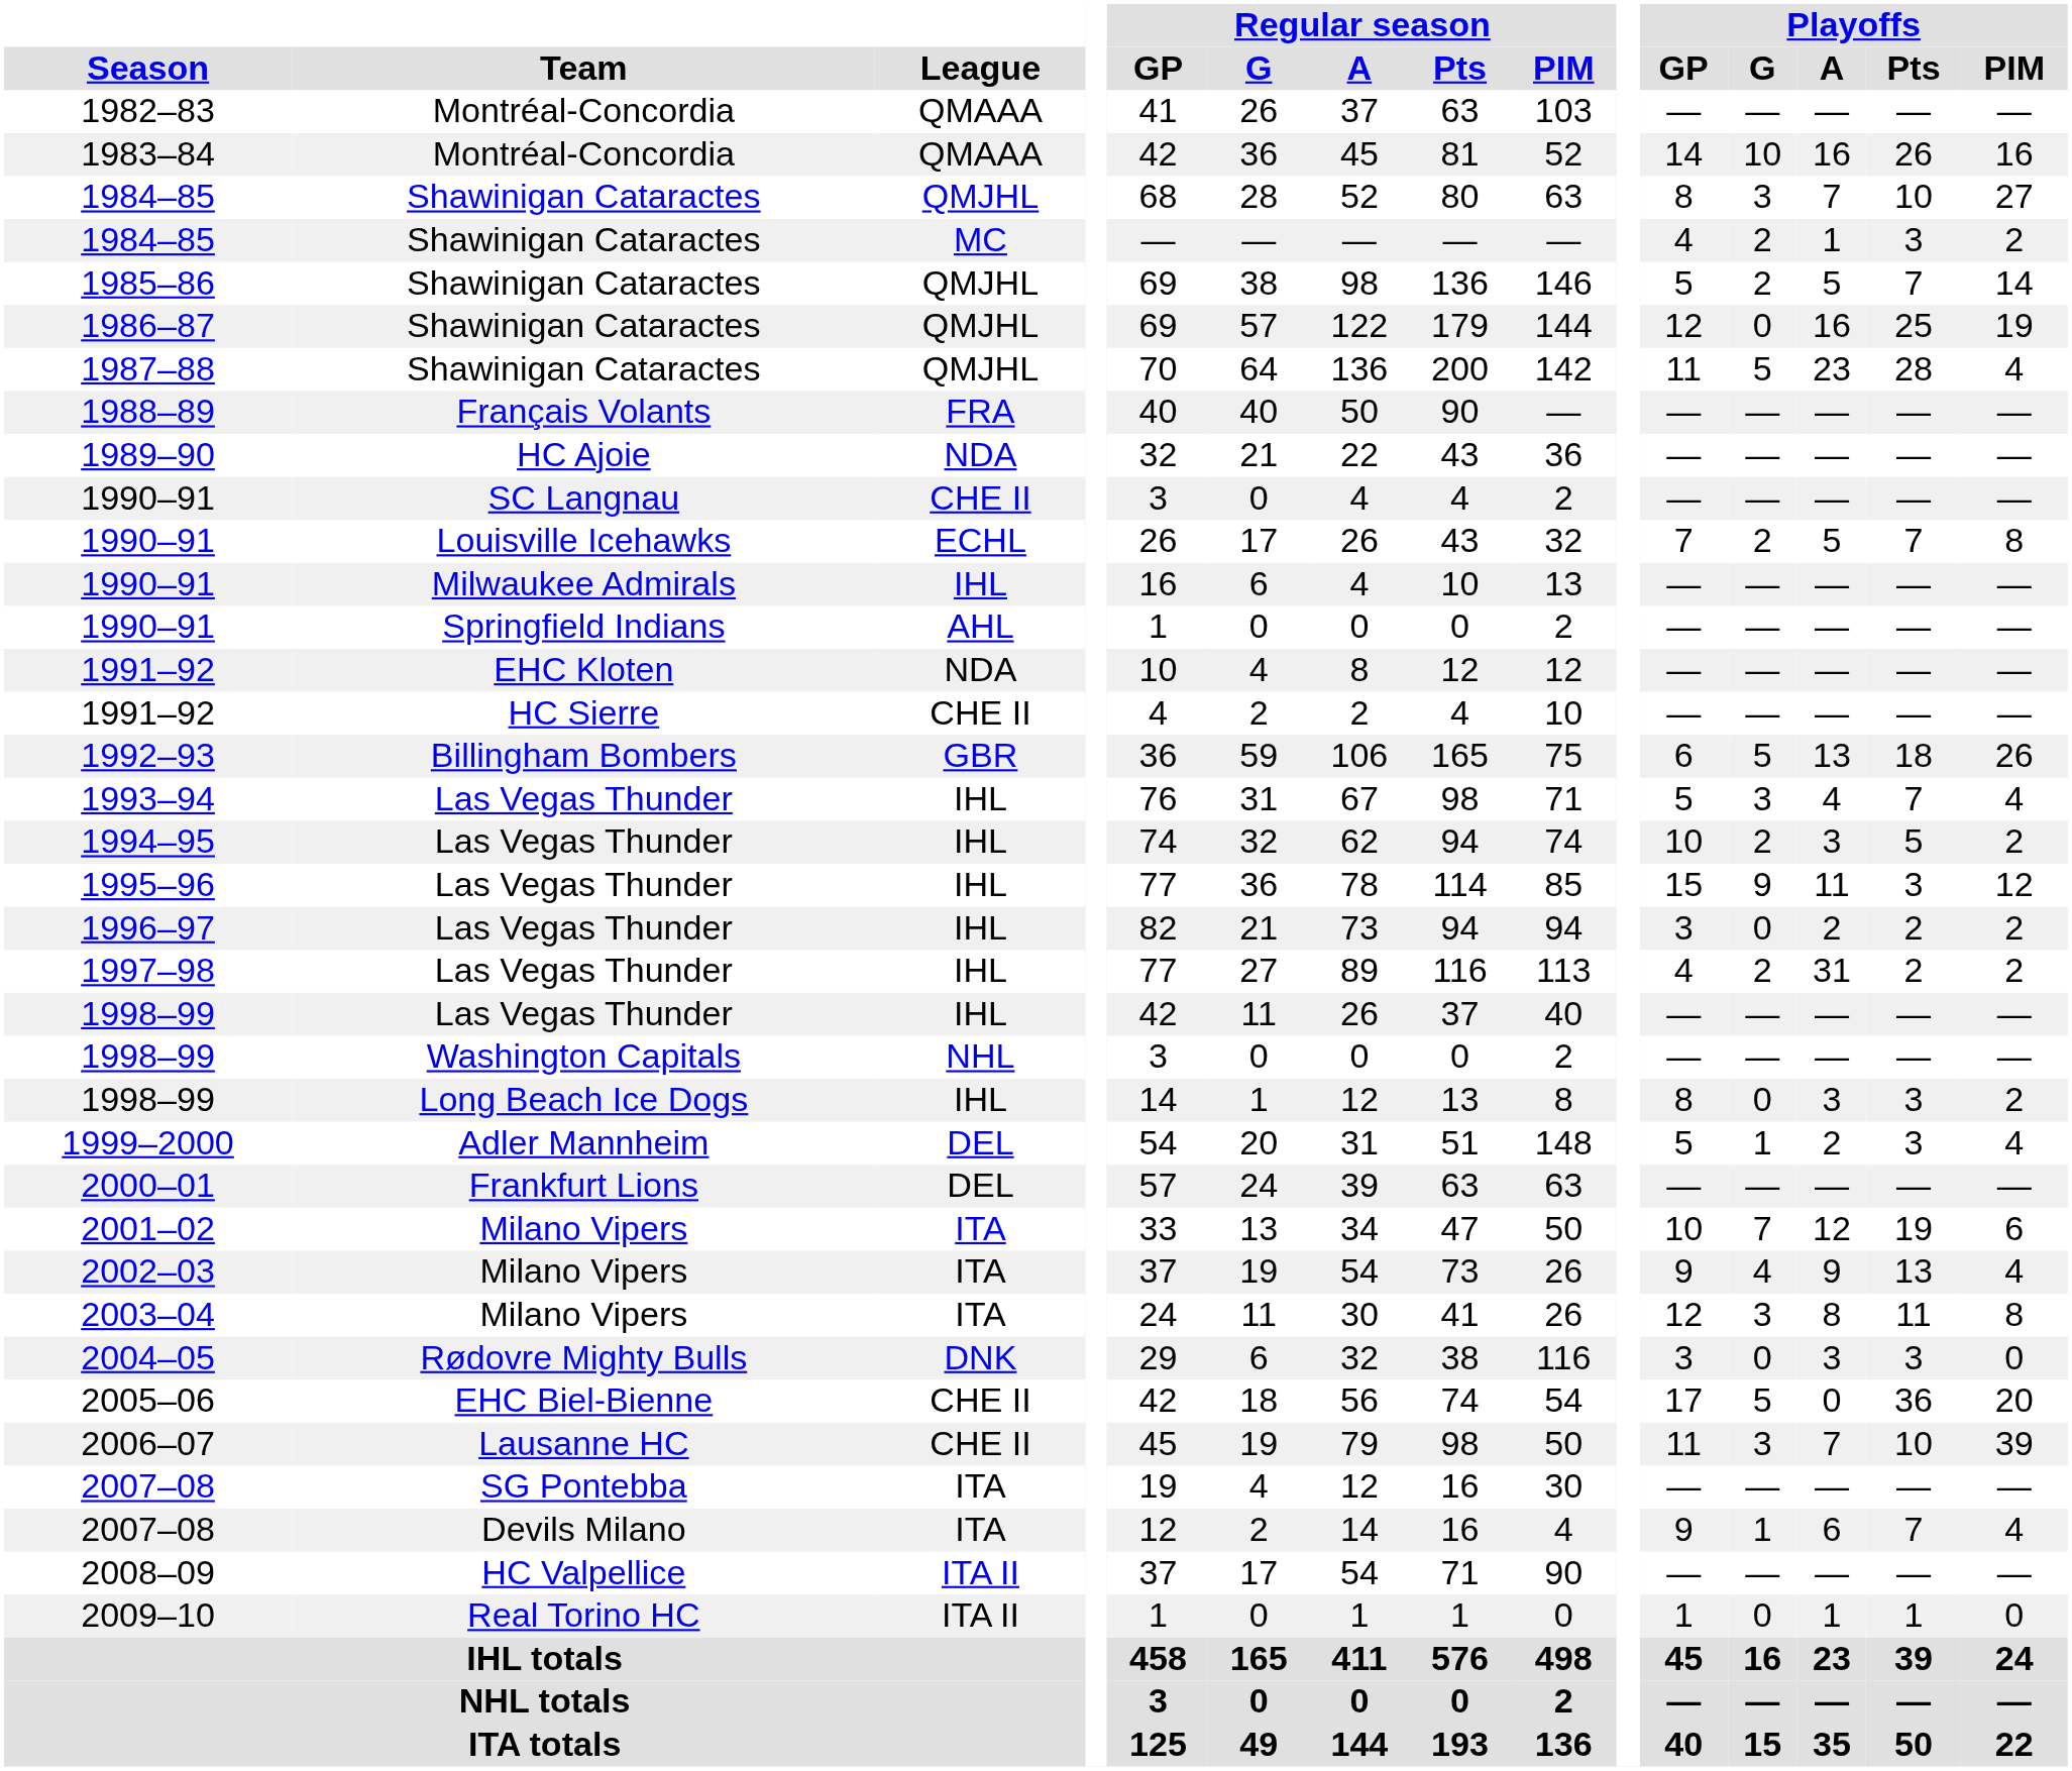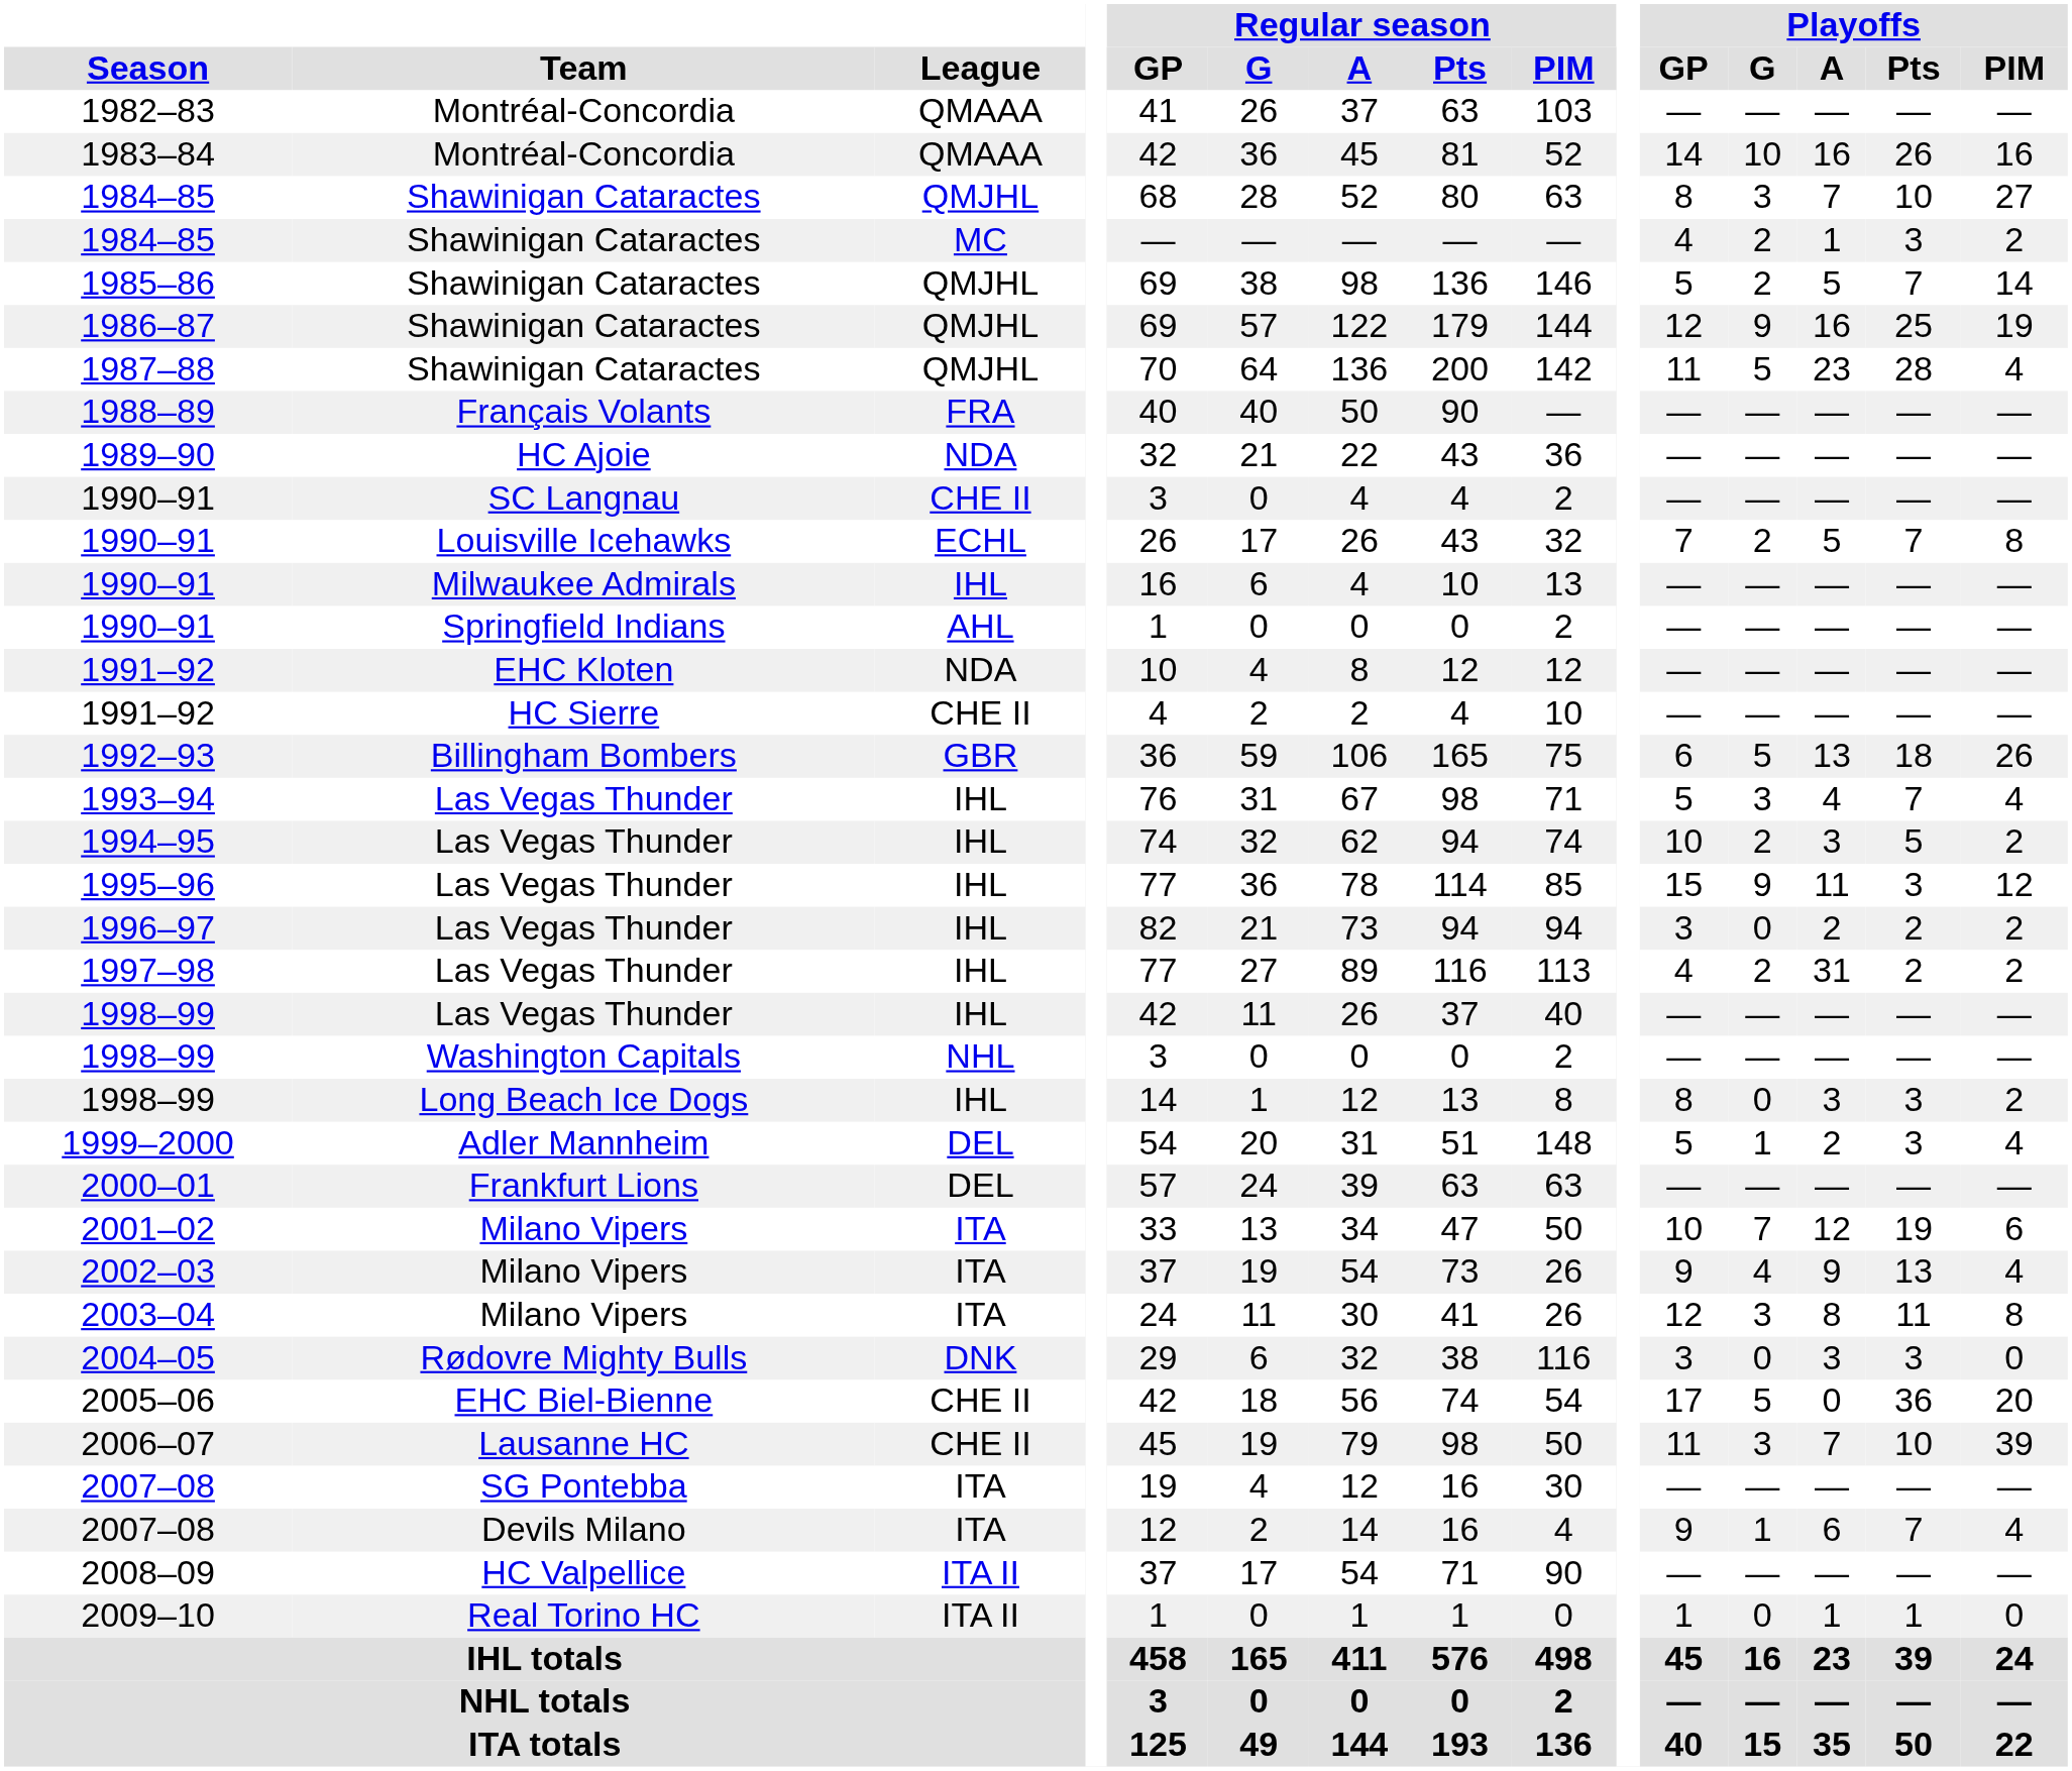1986–87 | Playoffs / G: 0 -> 9
